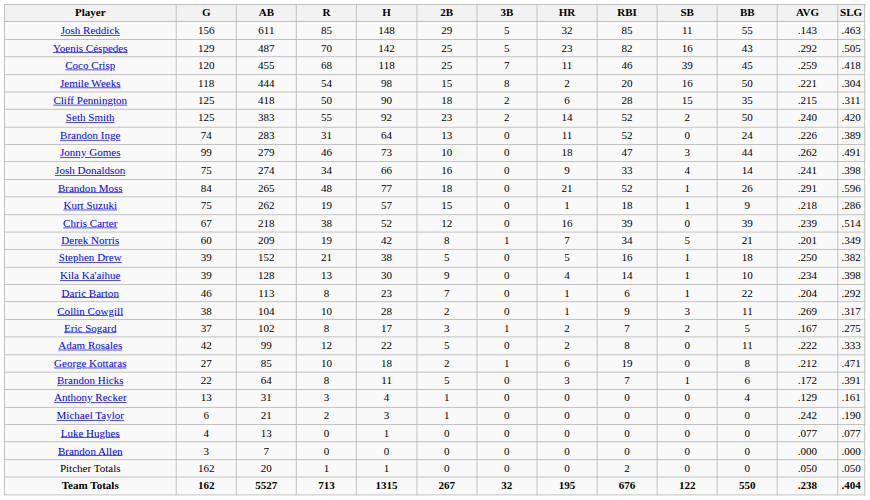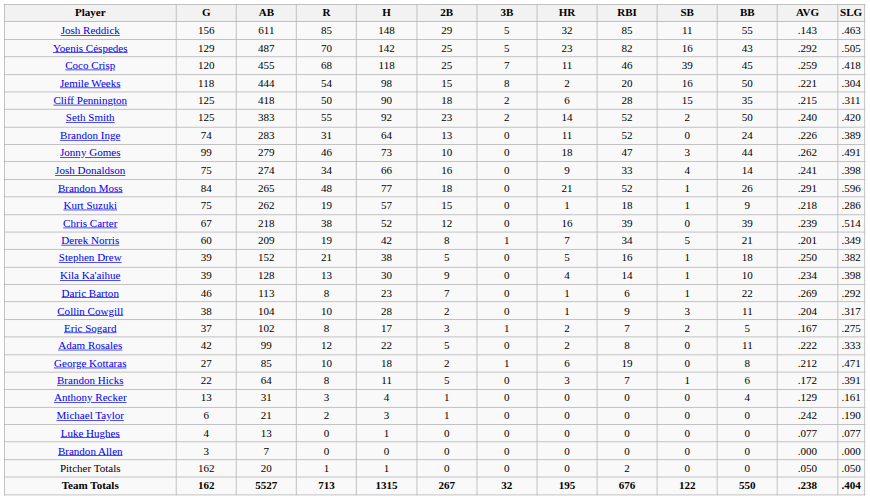Daric Barton | AVG: .204 -> .269
Collin Cowgill | AVG: .269 -> .204
